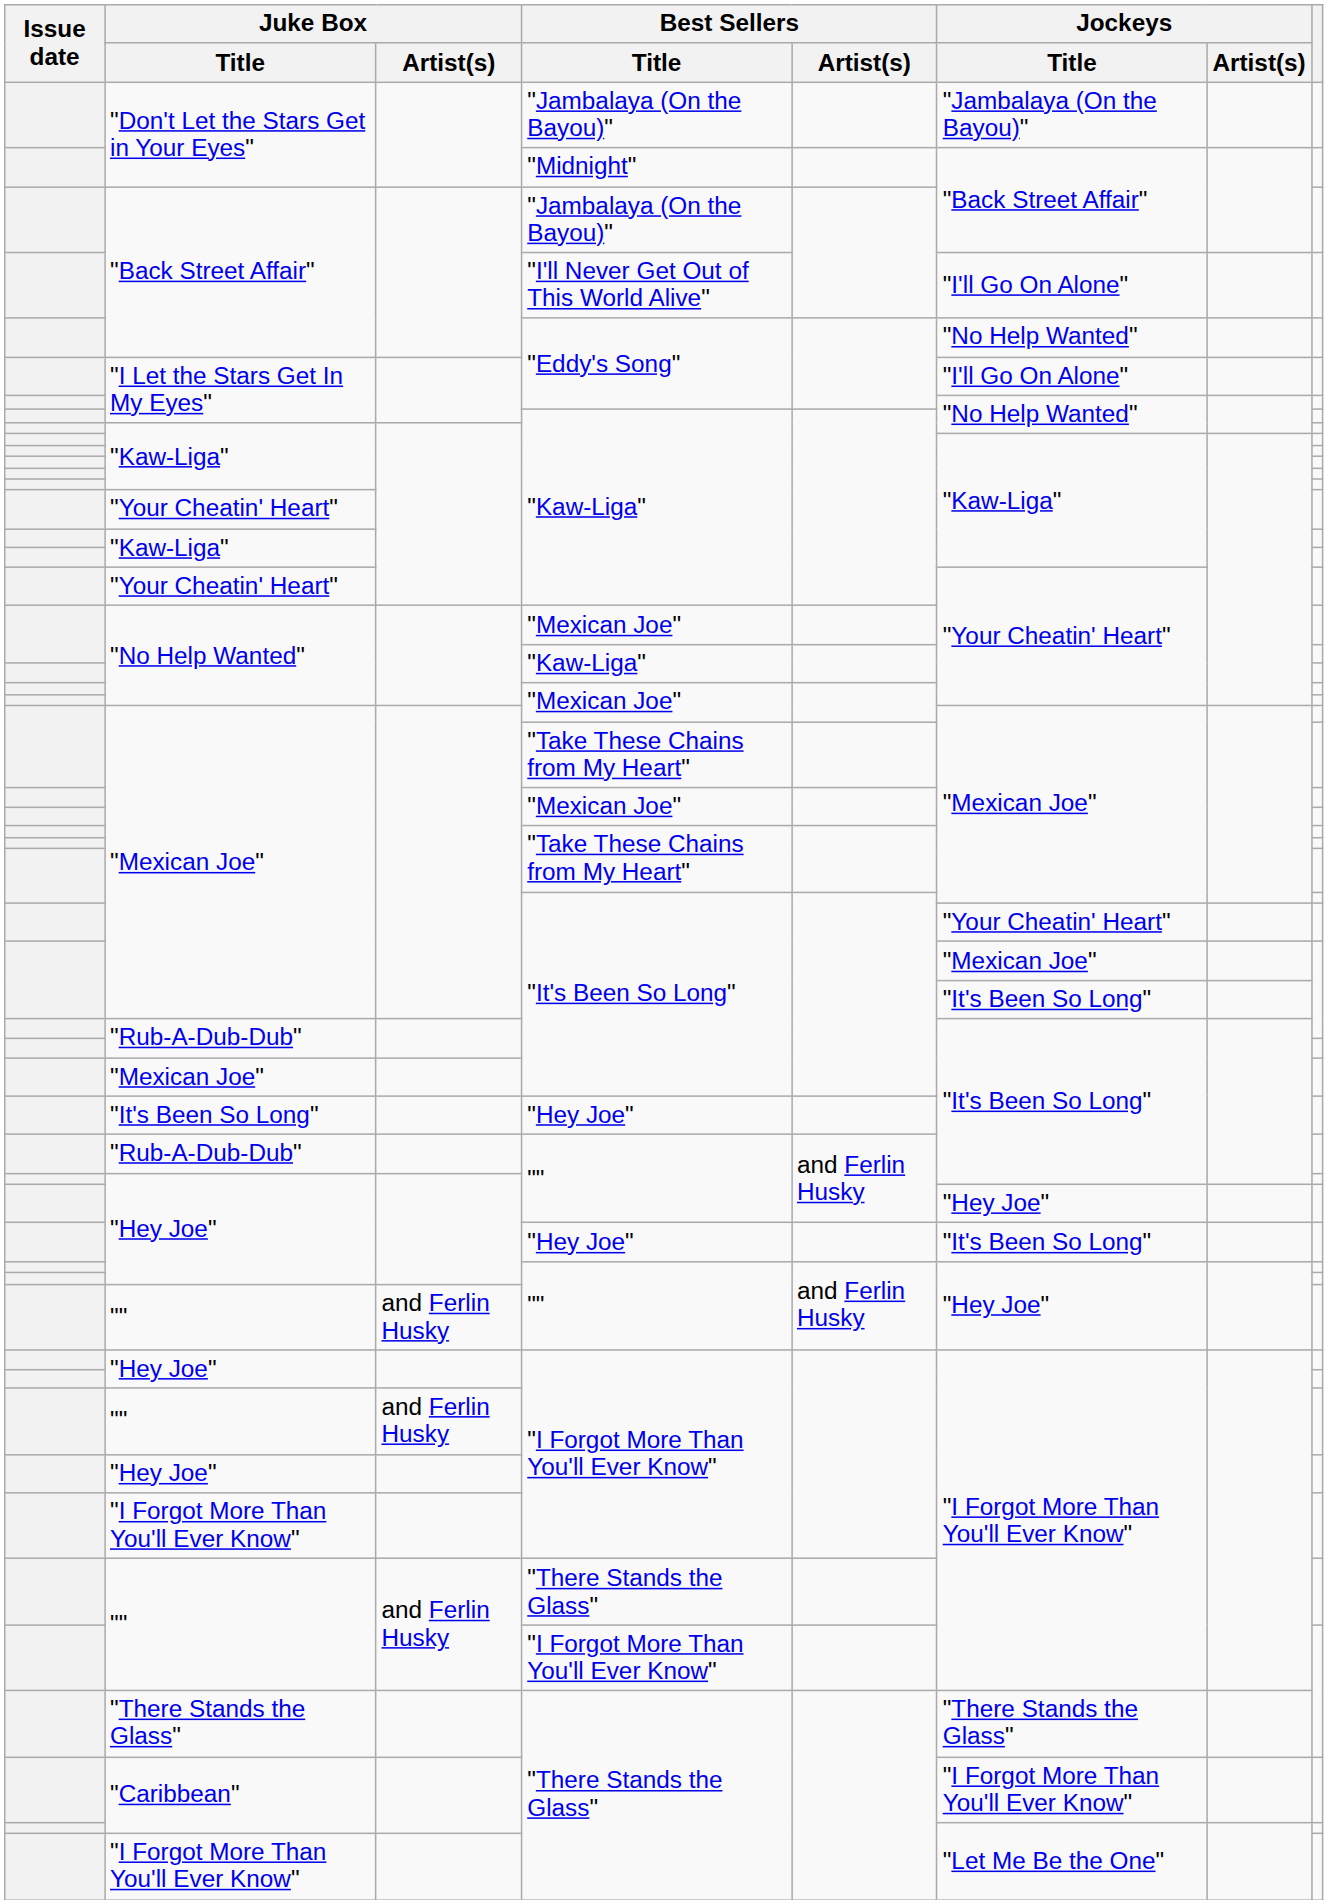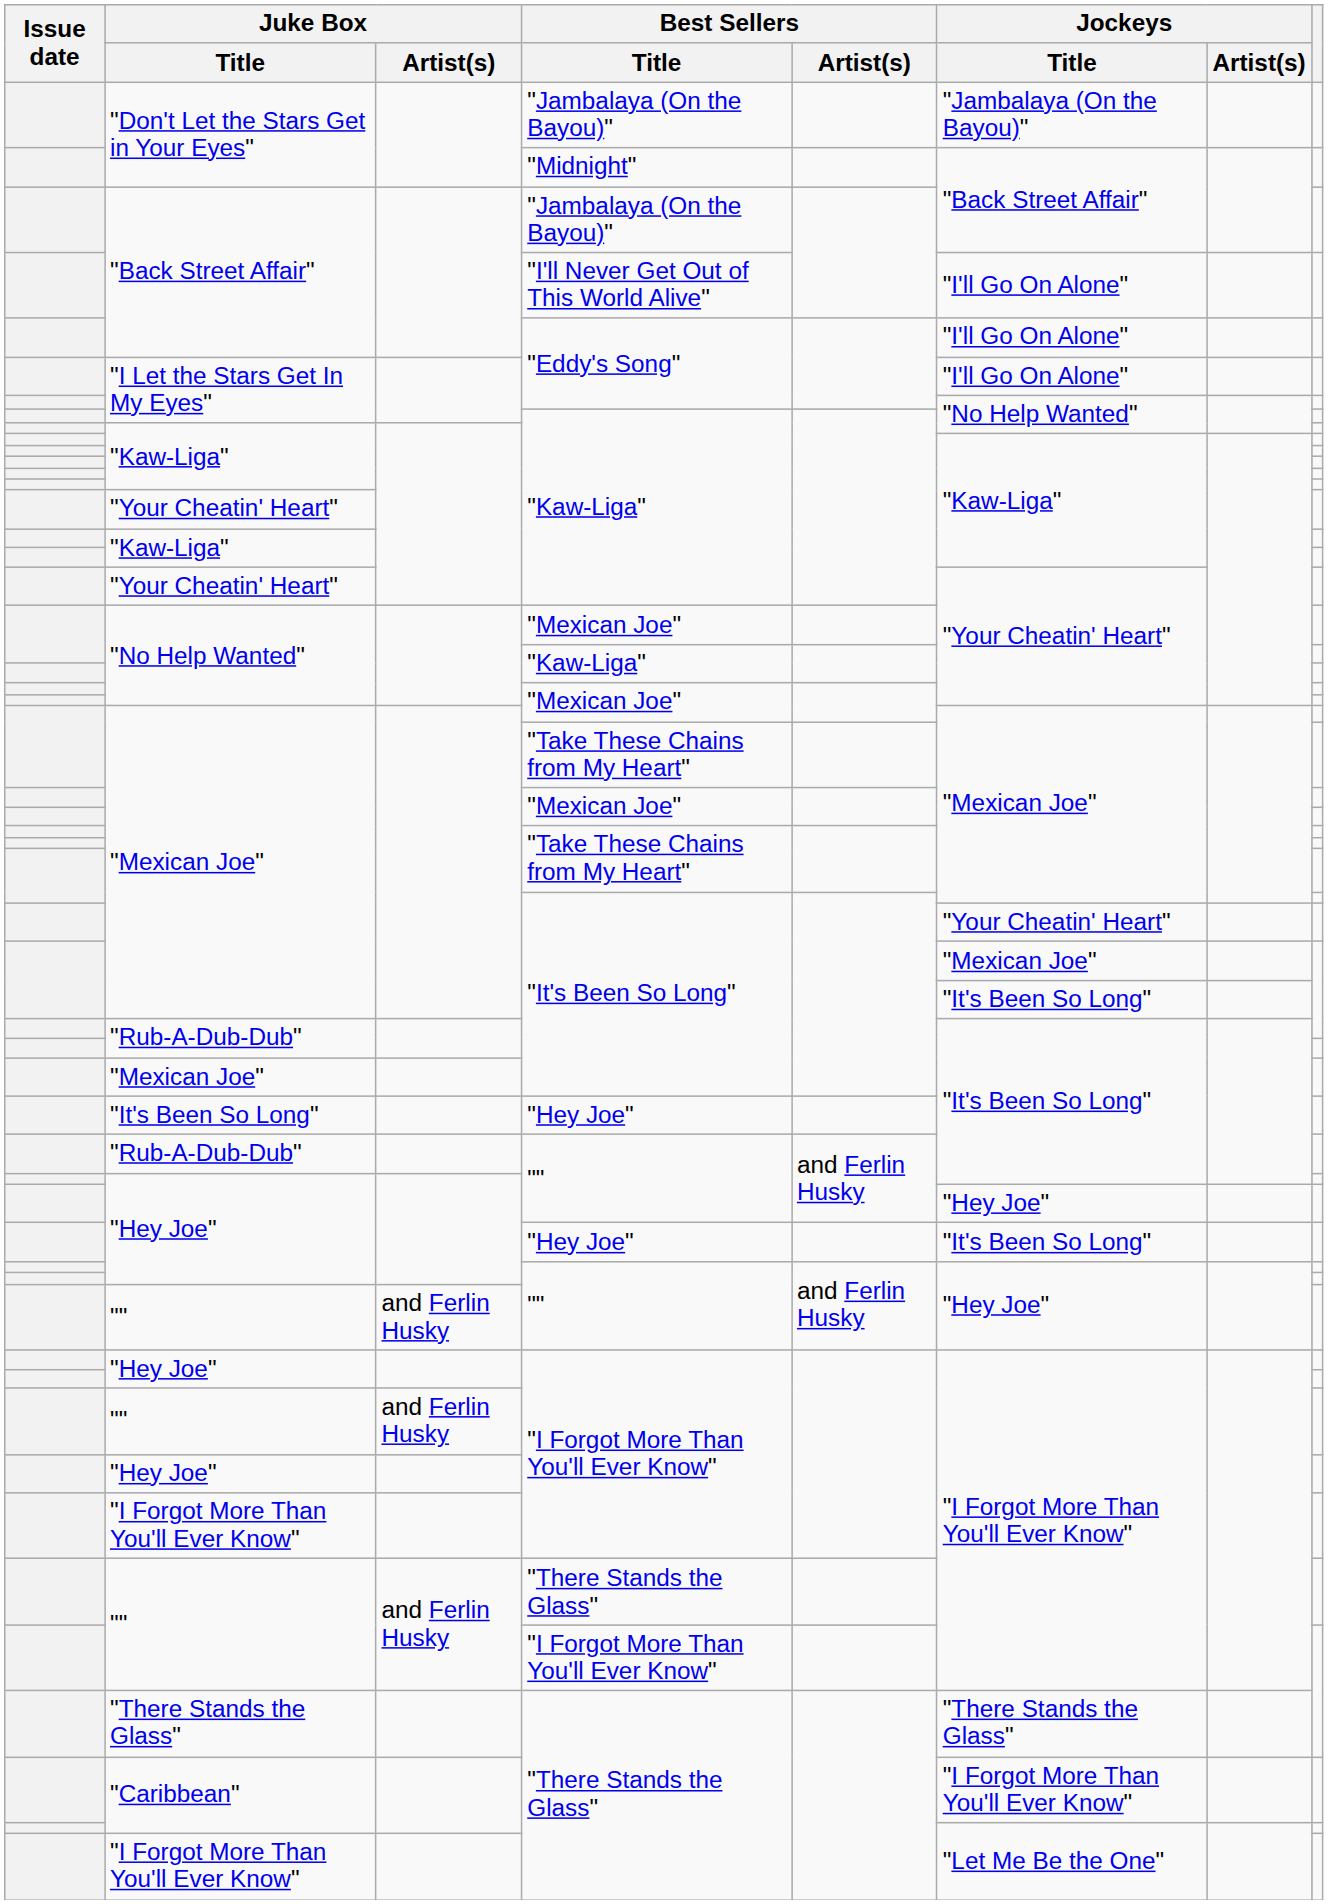"Back Street Affair" / "Eddy's Song" | Jockeys / Title: "No Help Wanted" -> "I'll Go On Alone"
